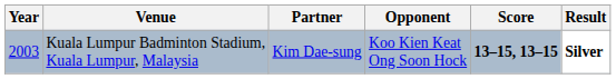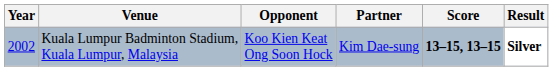columns swapped: Partner <-> Opponent
Kuala Lumpur Badminton Stadium, Kuala Lumpur, Malaysia | Year: 2003 -> 2002
